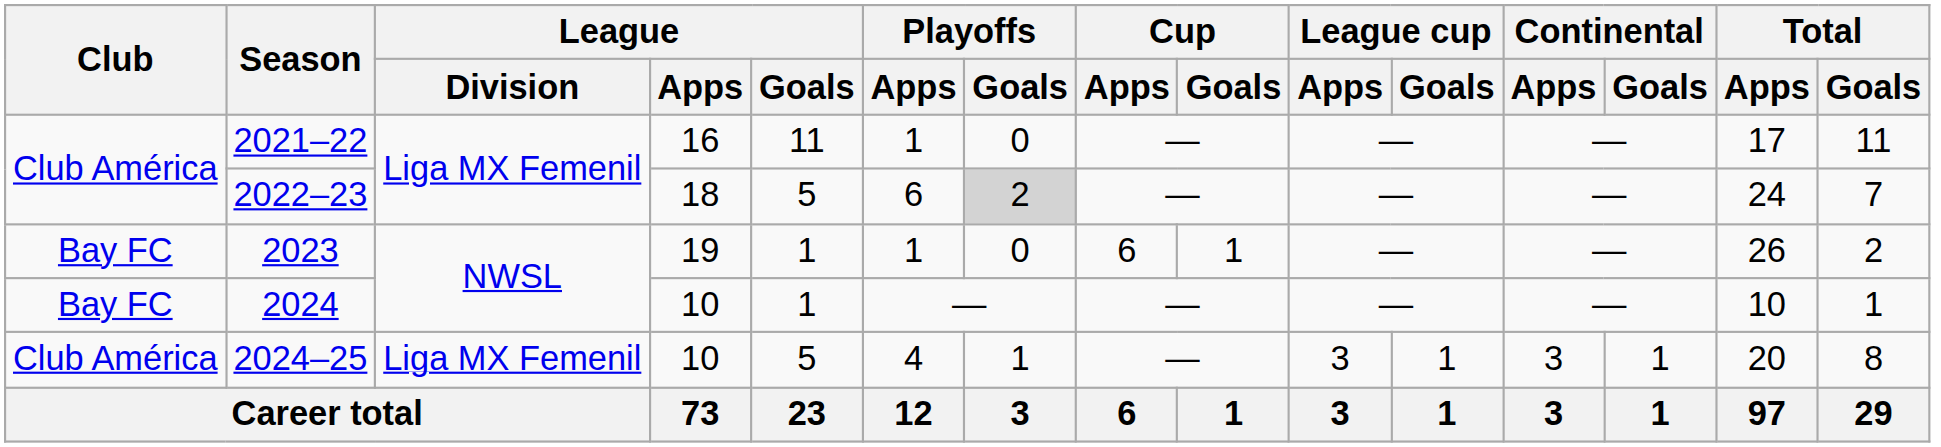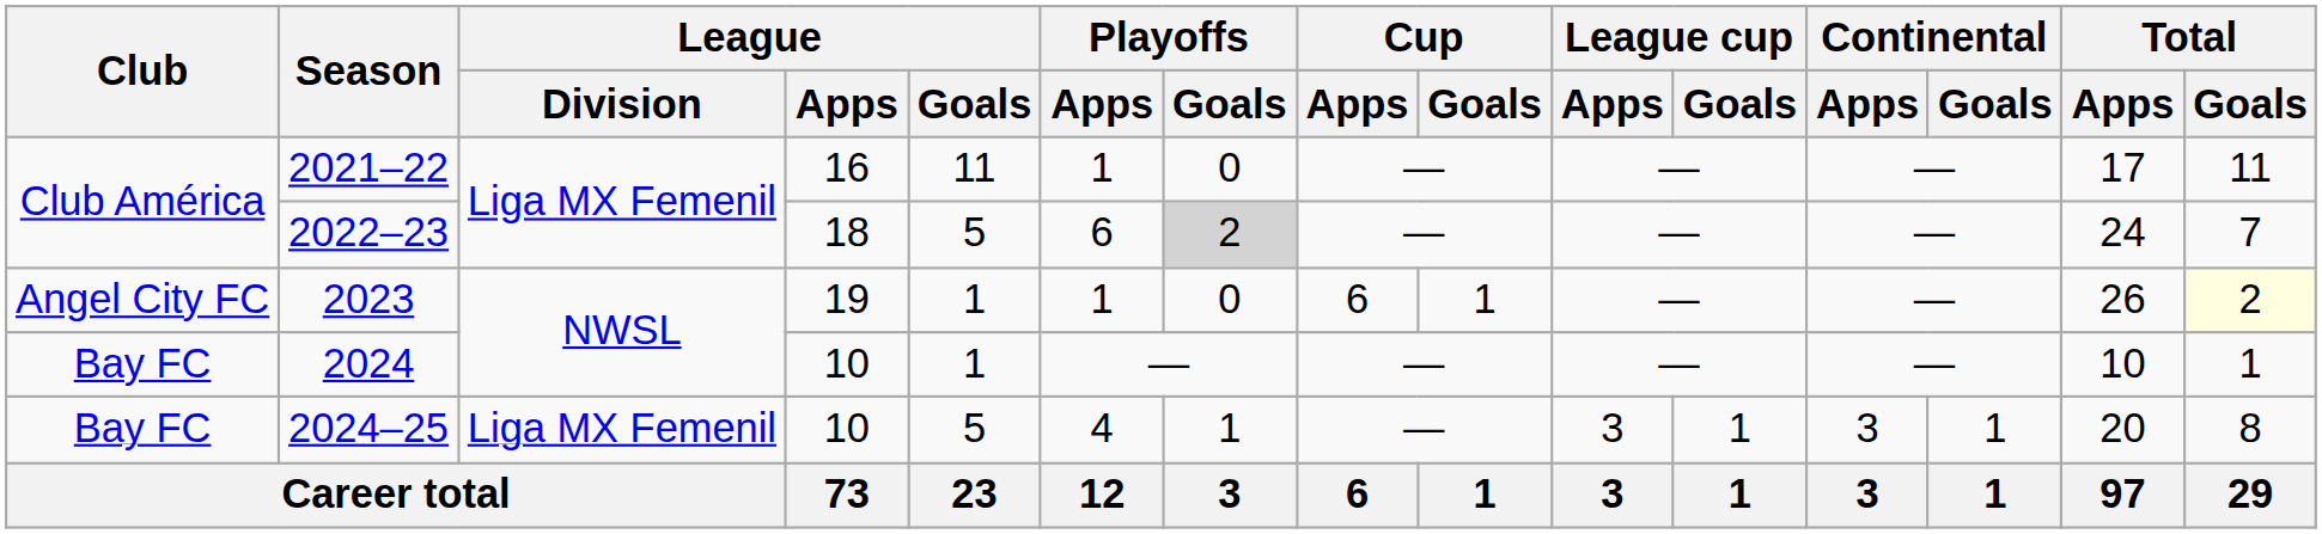2023 | Club: Bay FC -> Angel City FC
2023 | Total / Goals: no background -> lightyellow background
2024–25 | Club: Club América -> Bay FC
